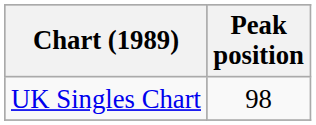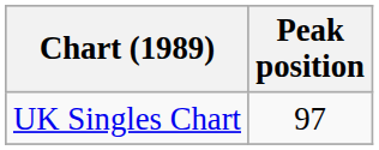UK Singles Chart | Peak position: 98 -> 97
